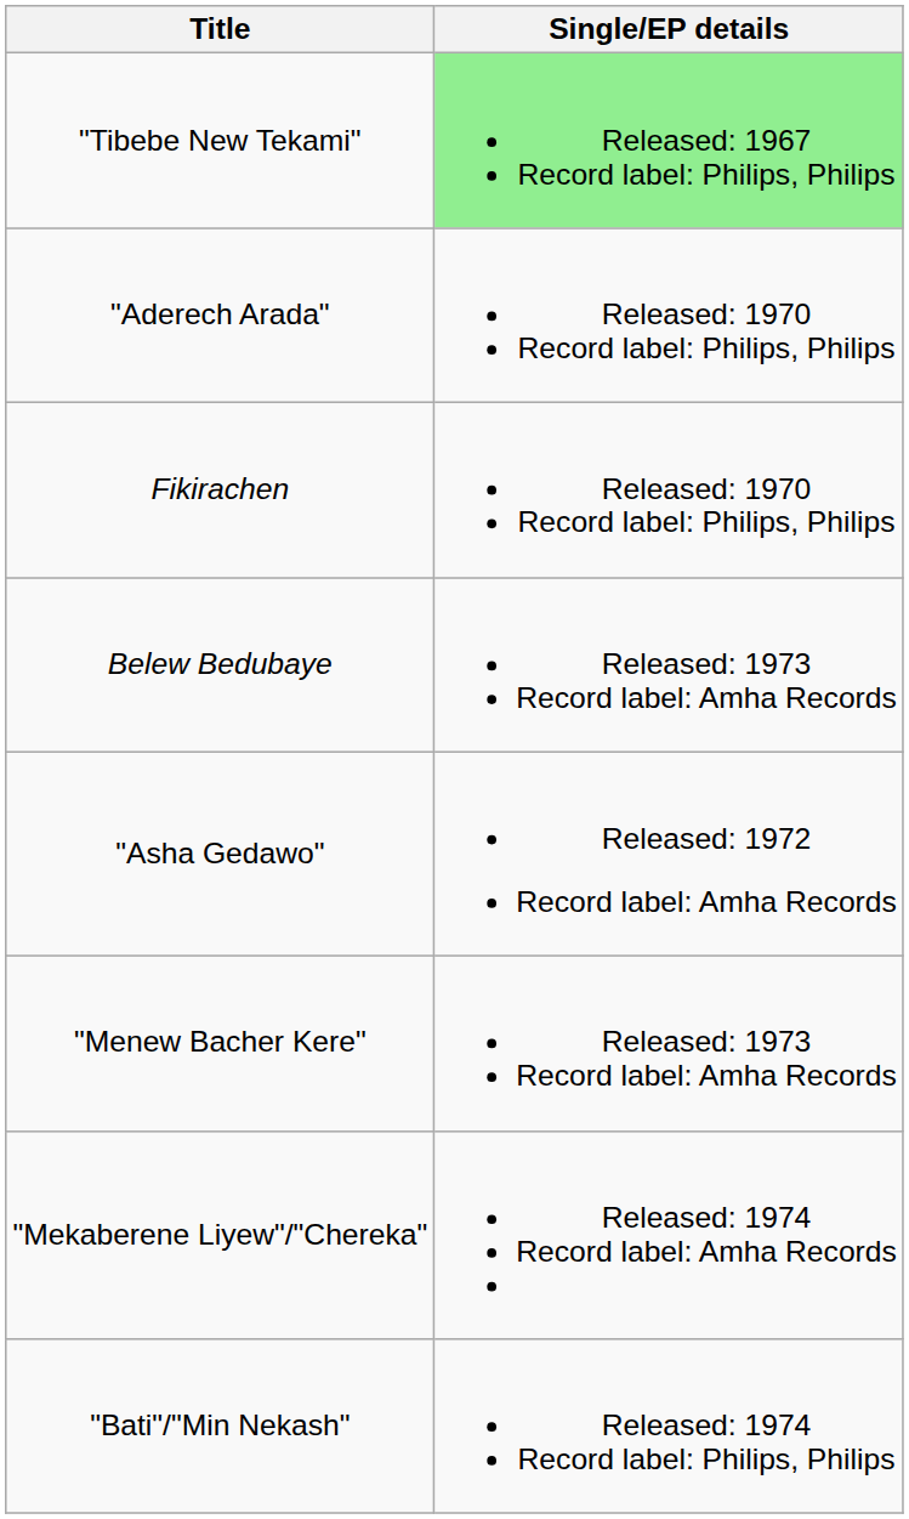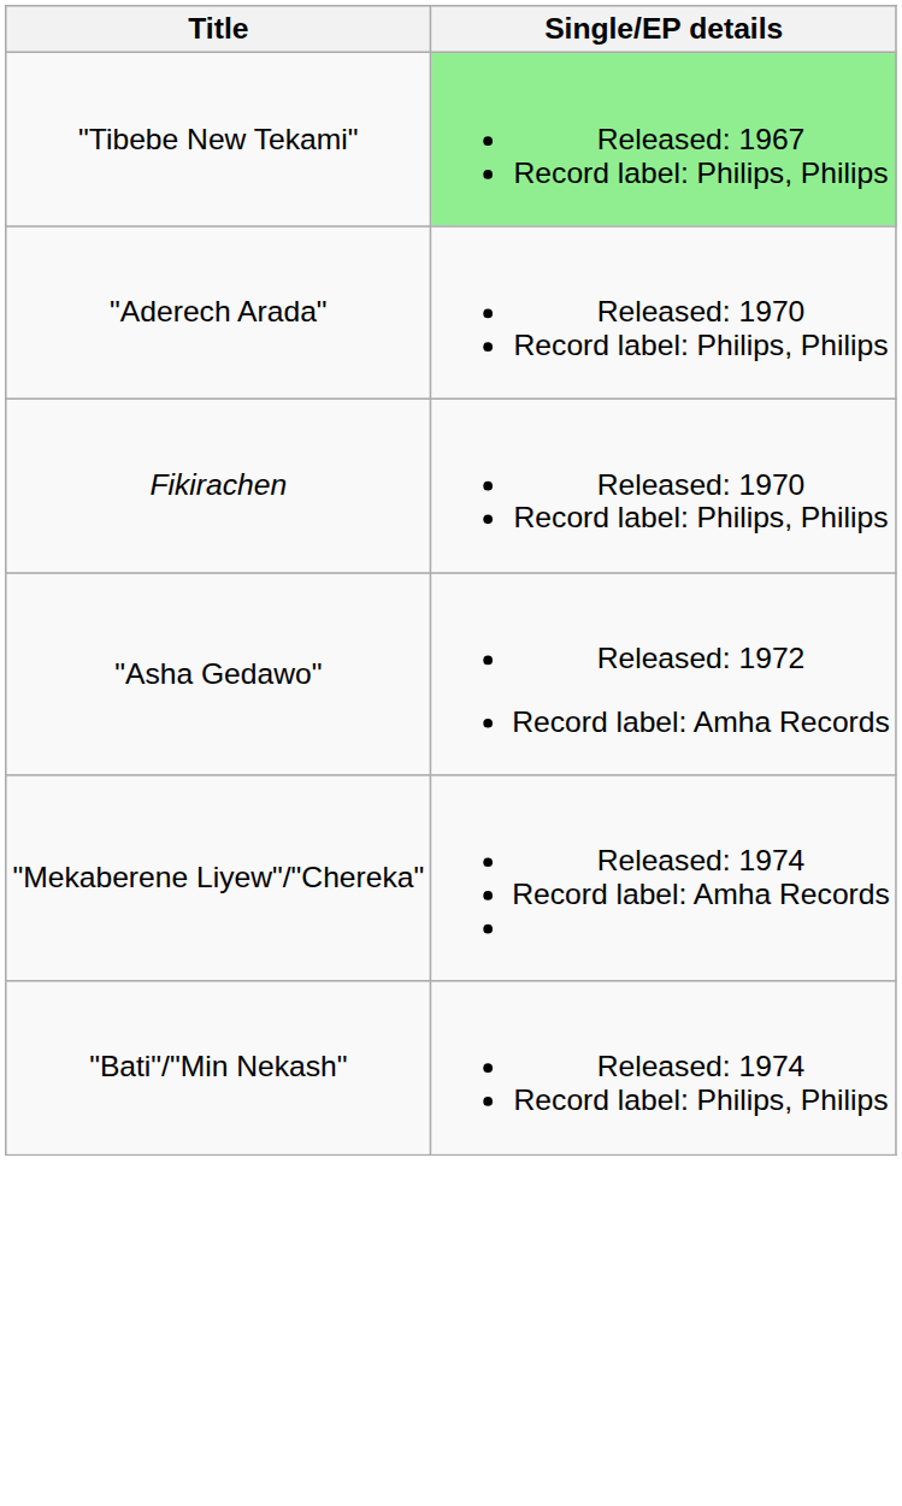- row: Belew Bedubaye | Released: 1973 Record label: Amha Records
- row: "Menew Bacher Kere" | Released: 1973 Record label: Amha Records
